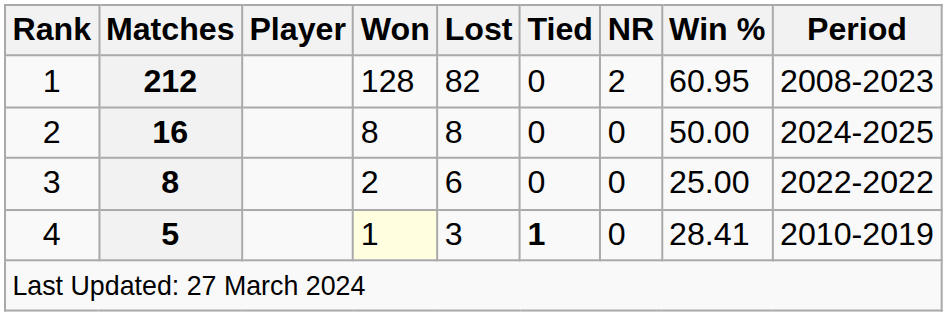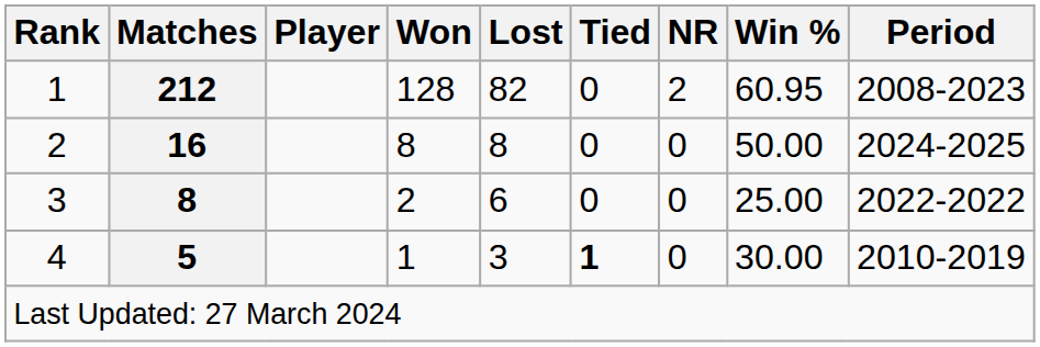4 | Won: lightyellow background -> no background
4 | Win %: 28.41 -> 30.00
